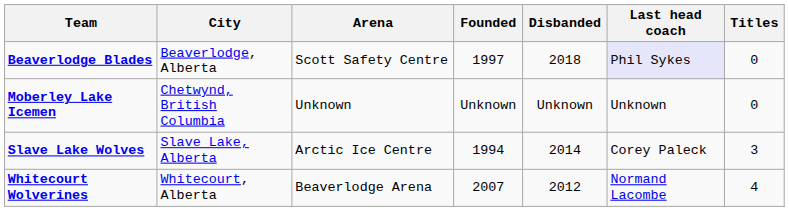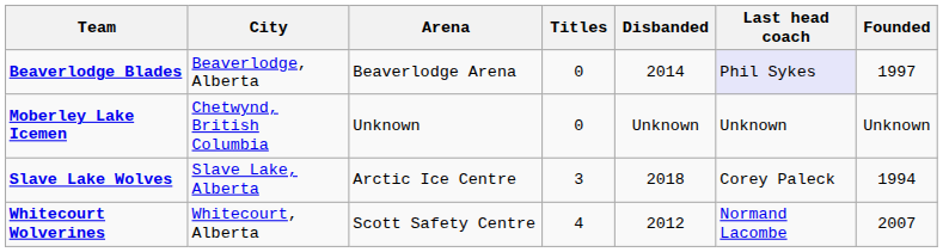columns swapped: Founded <-> Titles
Beaverlodge Blades | Arena: Scott Safety Centre -> Beaverlodge Arena
Beaverlodge Blades | Disbanded: 2018 -> 2014
Slave Lake Wolves | Disbanded: 2014 -> 2018
Whitecourt Wolverines | Arena: Beaverlodge Arena -> Scott Safety Centre
